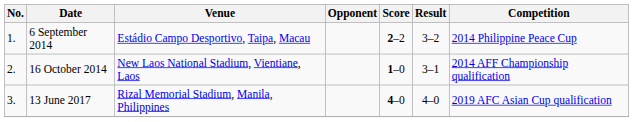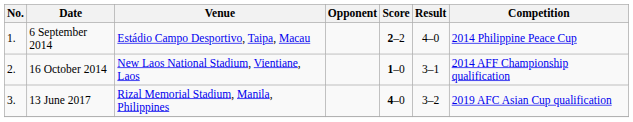6 September 2014 | Result: 3–2 -> 4–0
13 June 2017 | Result: 4–0 -> 3–2
